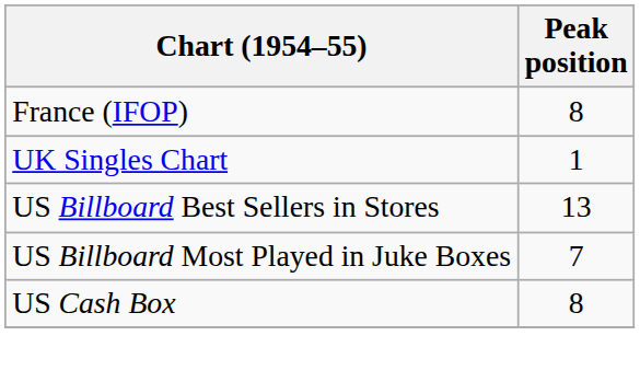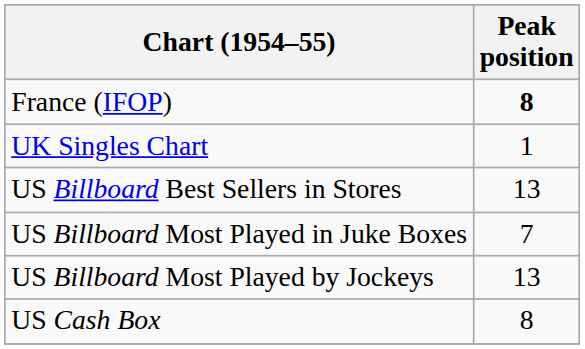France (IFOP) | Peak position: normal -> bold
+ row: US Billboard Most Played by Jockeys | 13
